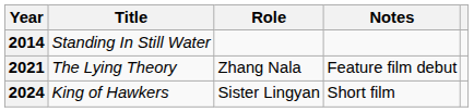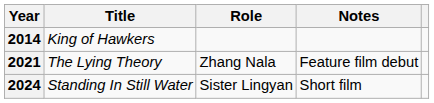2014 | Title: Standing In Still Water -> King of Hawkers
2024 | Title: King of Hawkers -> Standing In Still Water
